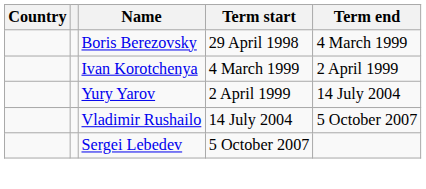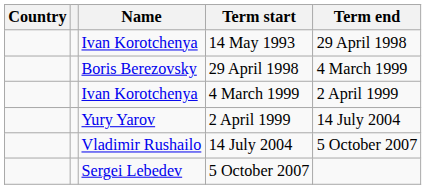+ row: Ivan Korotchenya | 14 May 1993 | 29 April 1998
